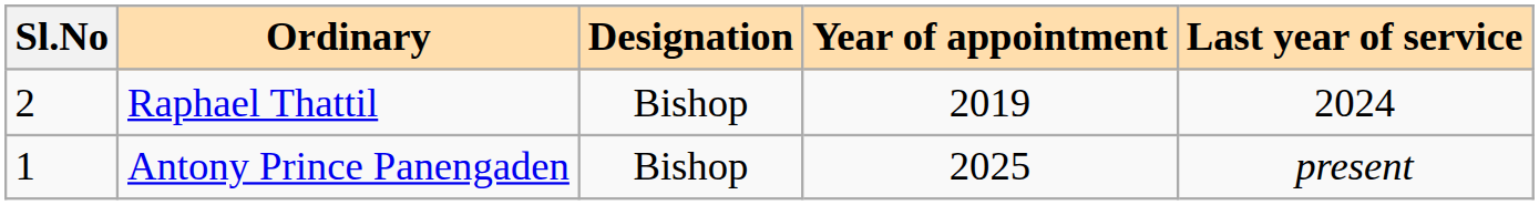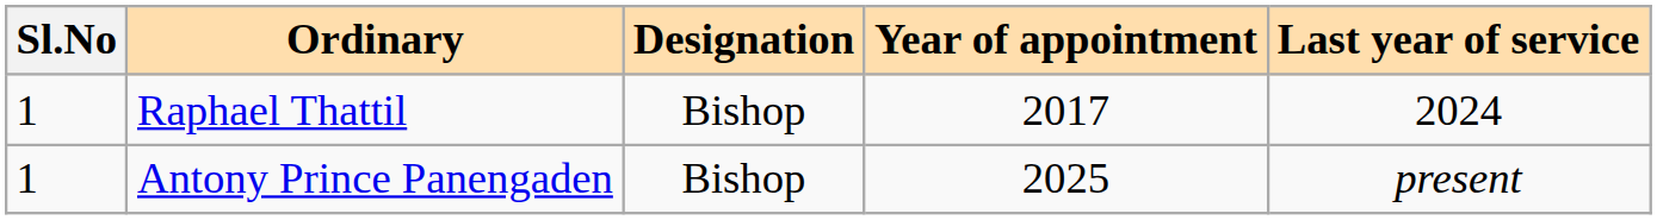Raphael Thattil | Sl.No: 2 -> 1
Raphael Thattil | Year of appointment: 2019 -> 2017
